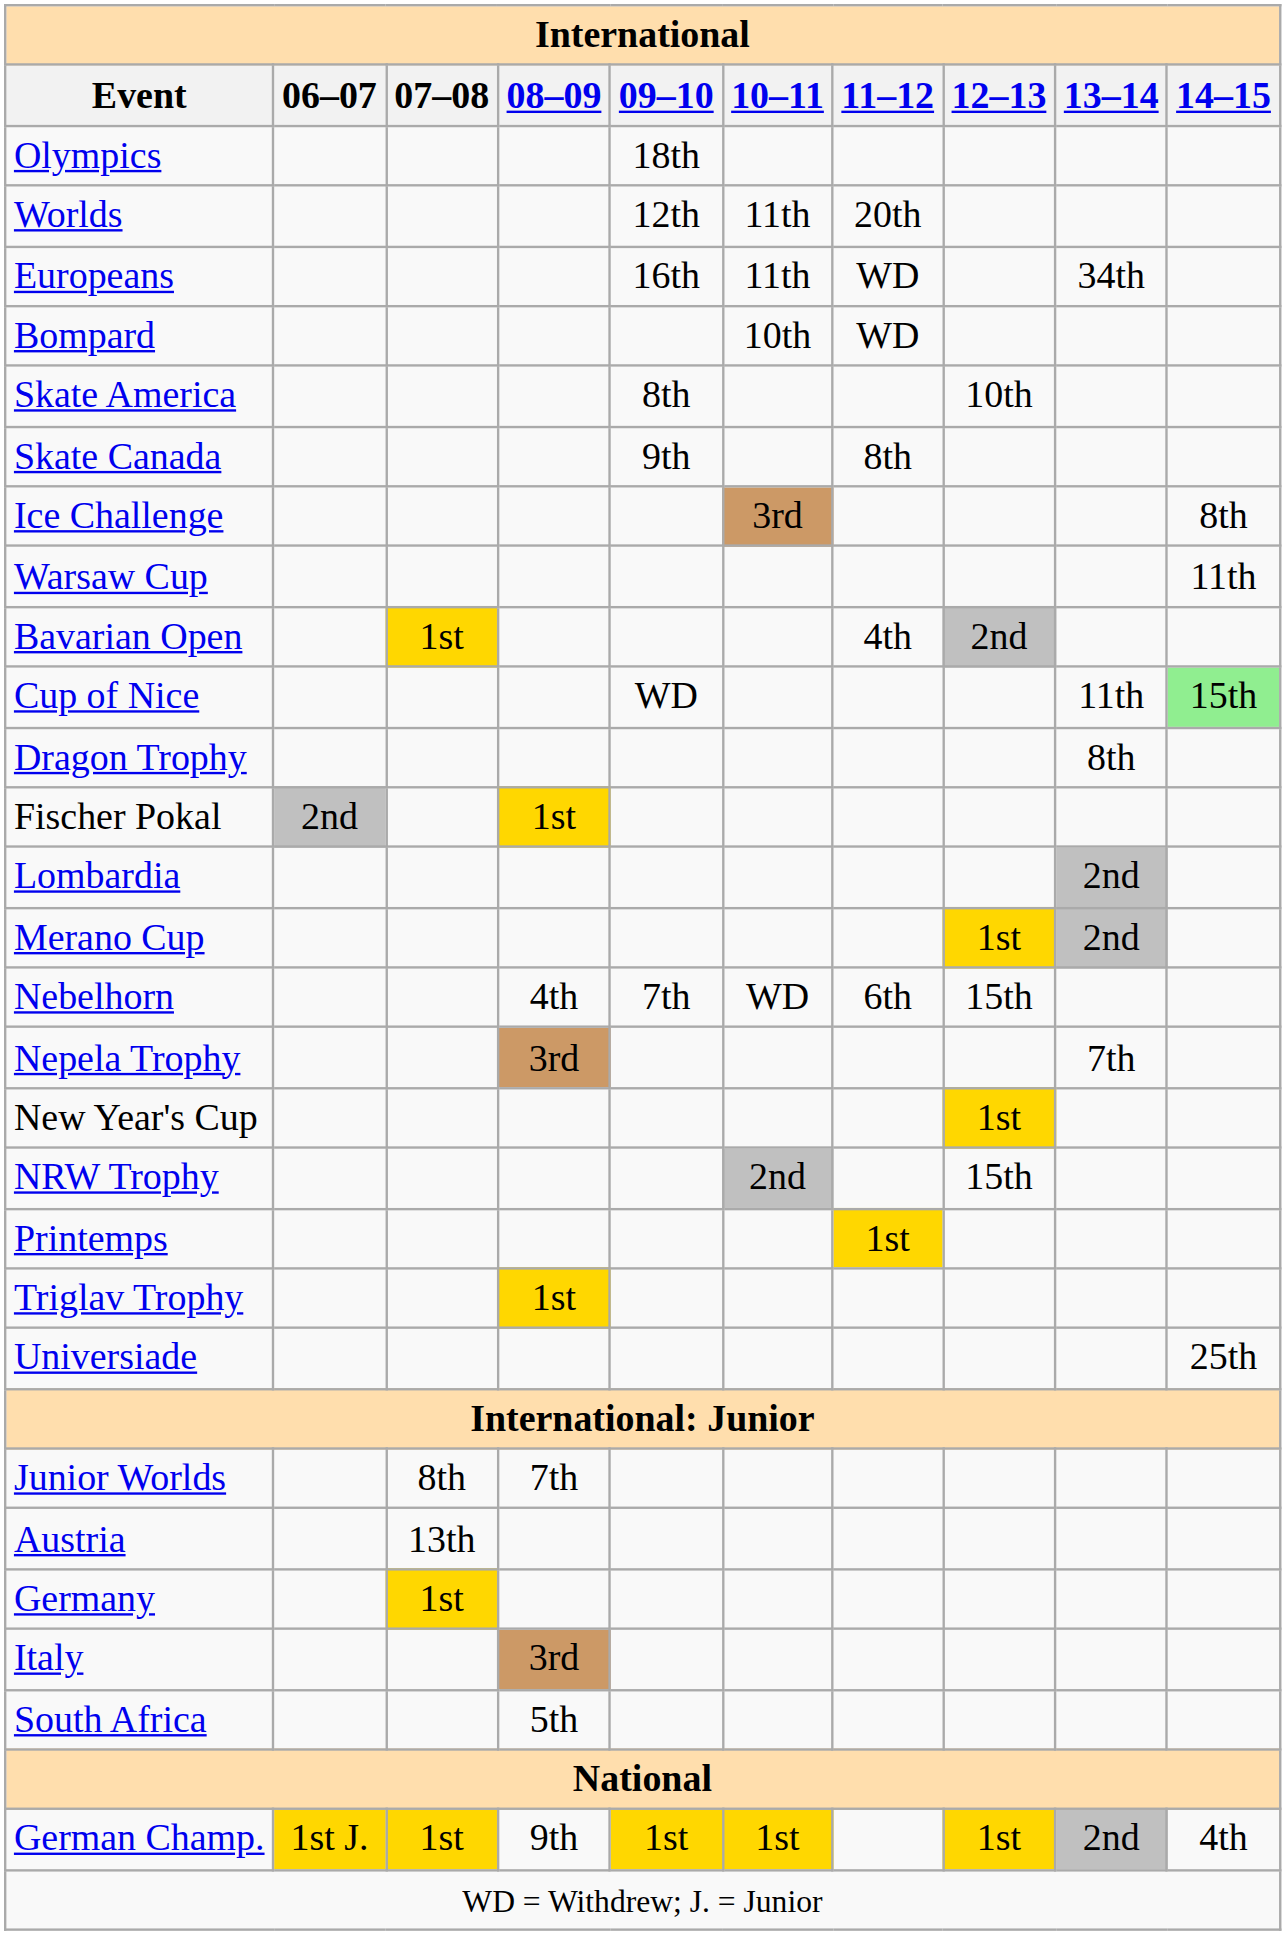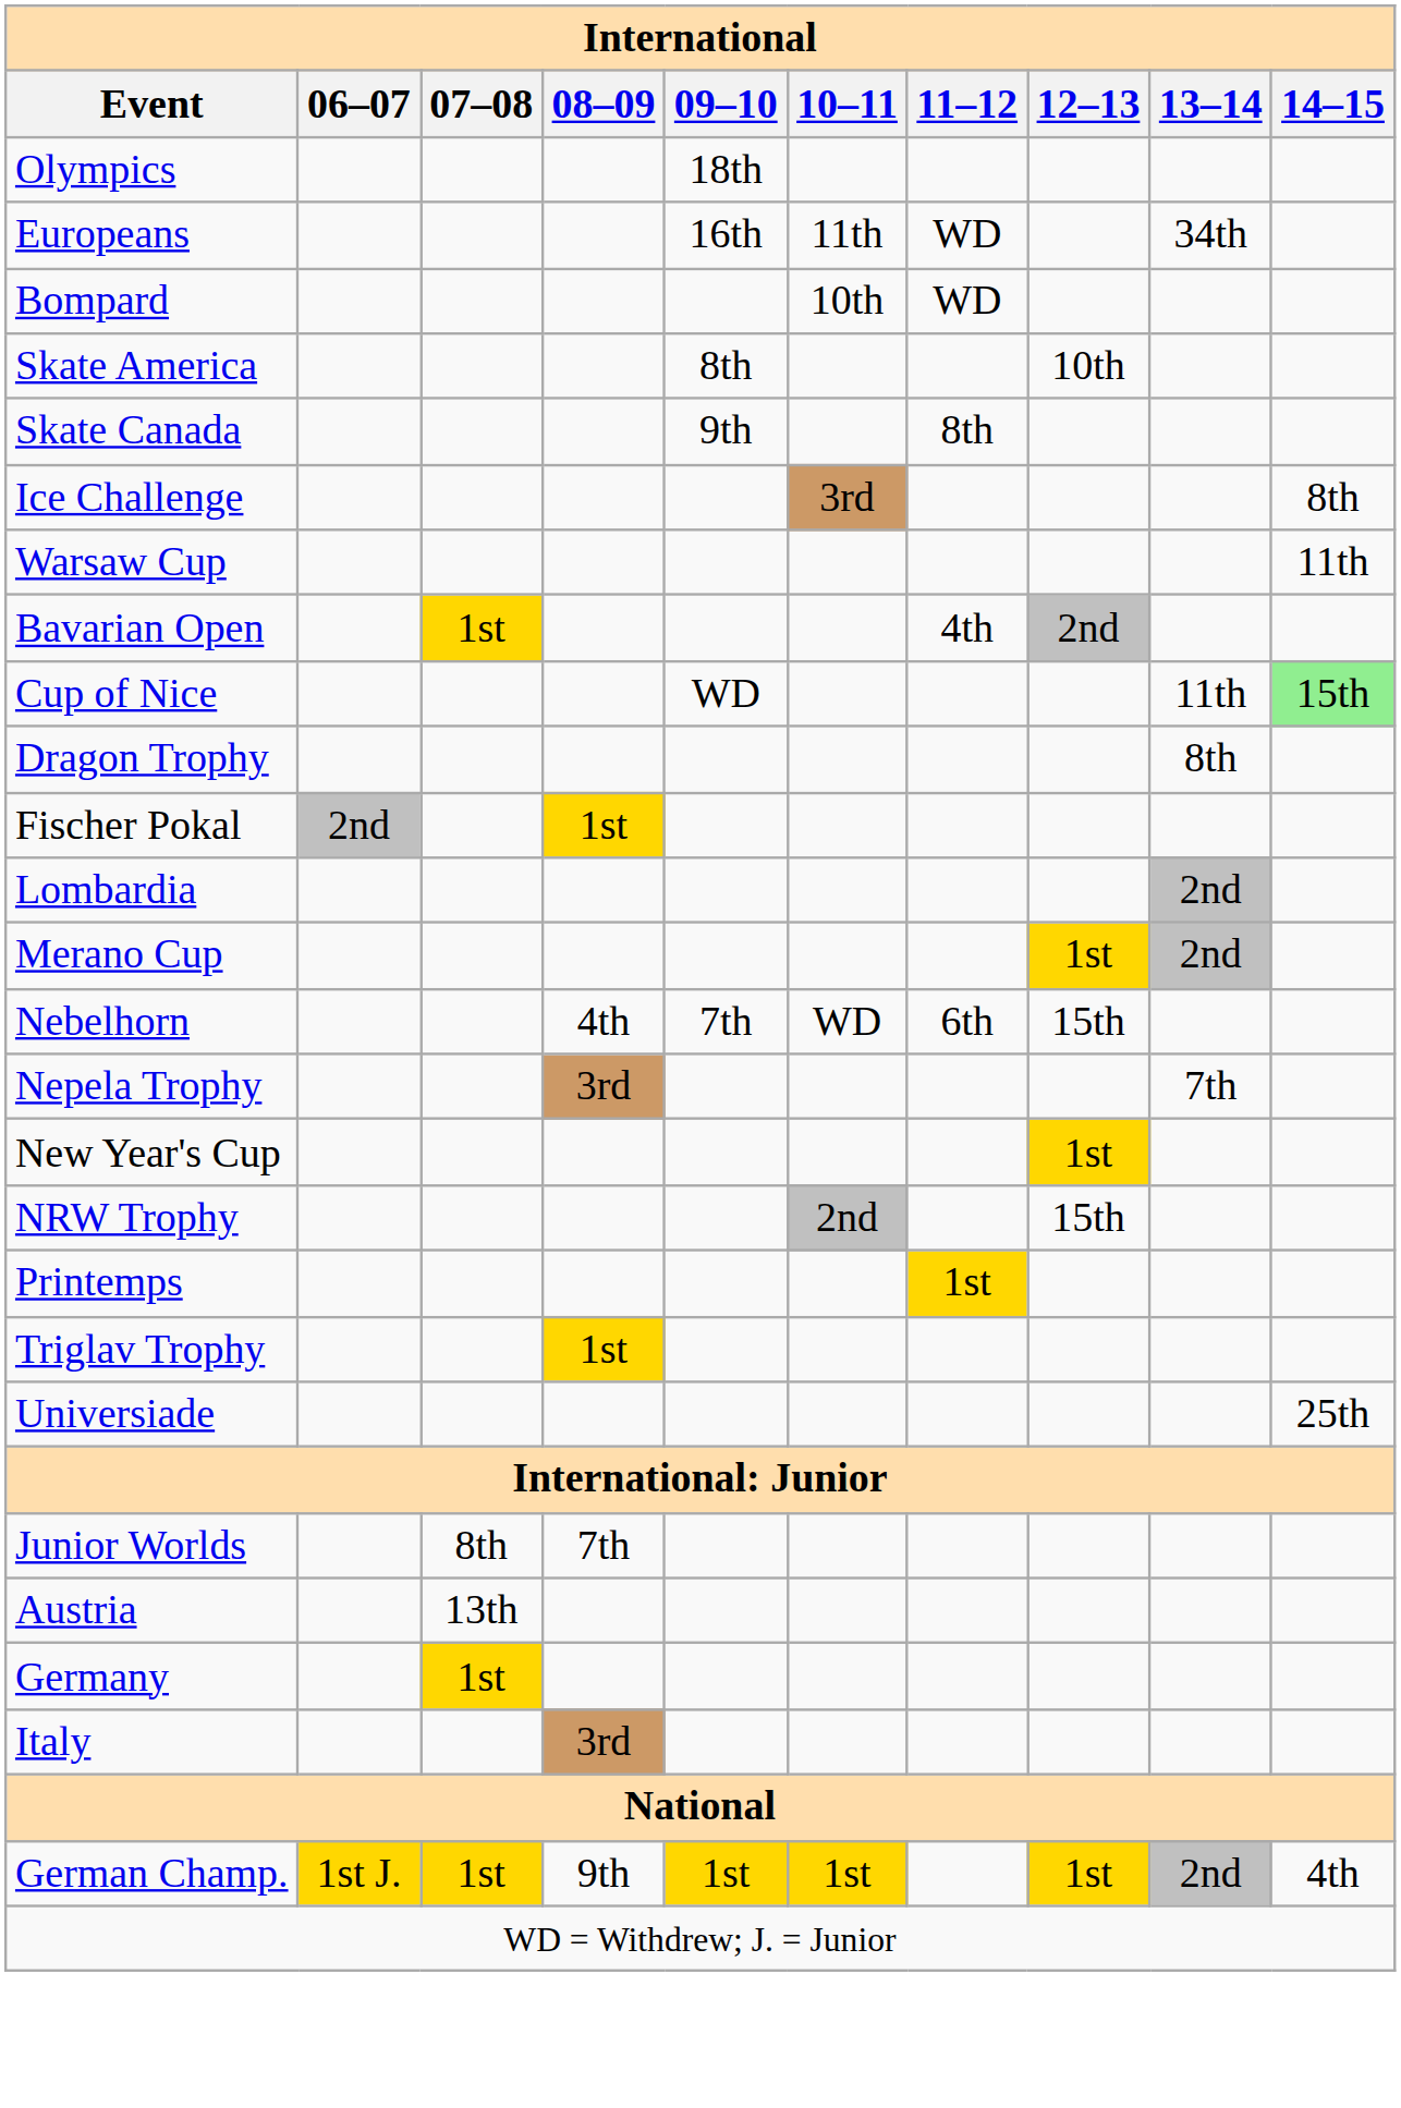- row: Worlds | 12th | 11th | 20th
- row: South Africa | 5th
